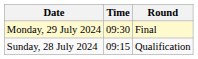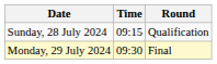rows swapped: Sunday, 28 July 2024 <-> Monday, 29 July 2024
